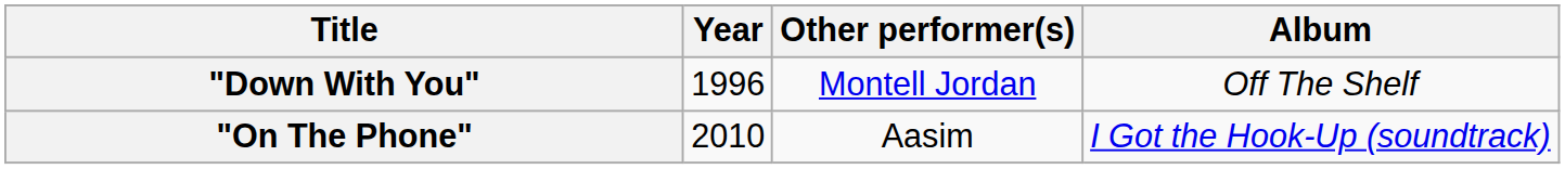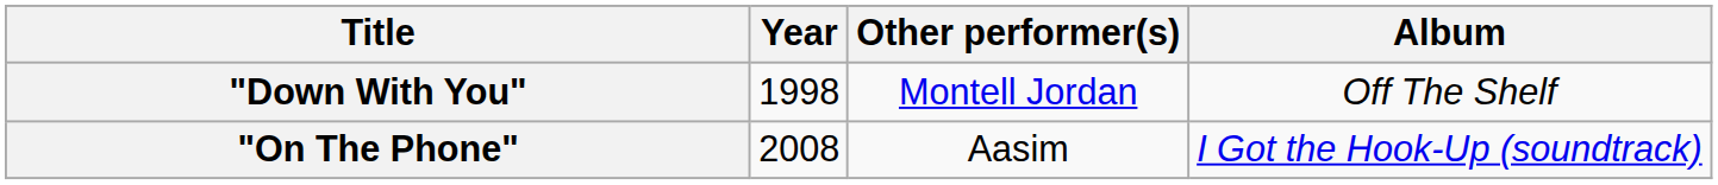"Down With You" | Year: 1996 -> 1998
"On The Phone" | Year: 2010 -> 2008
